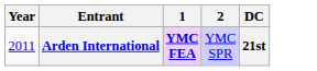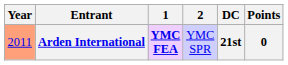+ column: Points | 0
Arden International | Year: no background -> lightsalmon background
